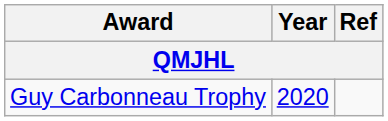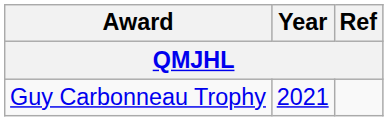Guy Carbonneau Trophy | Year: 2020 -> 2021
